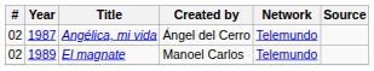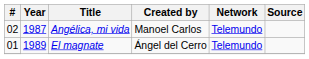Angélica, mi vida | Created by: Ángel del Cerro -> Manoel Carlos
El magnate | #: 02 -> 01
El magnate | Created by: Manoel Carlos -> Ángel del Cerro
